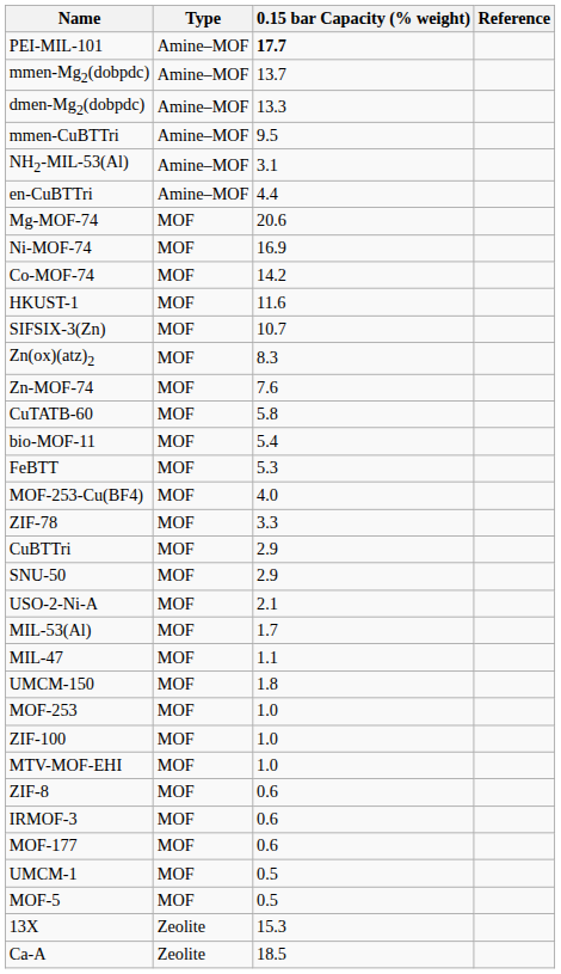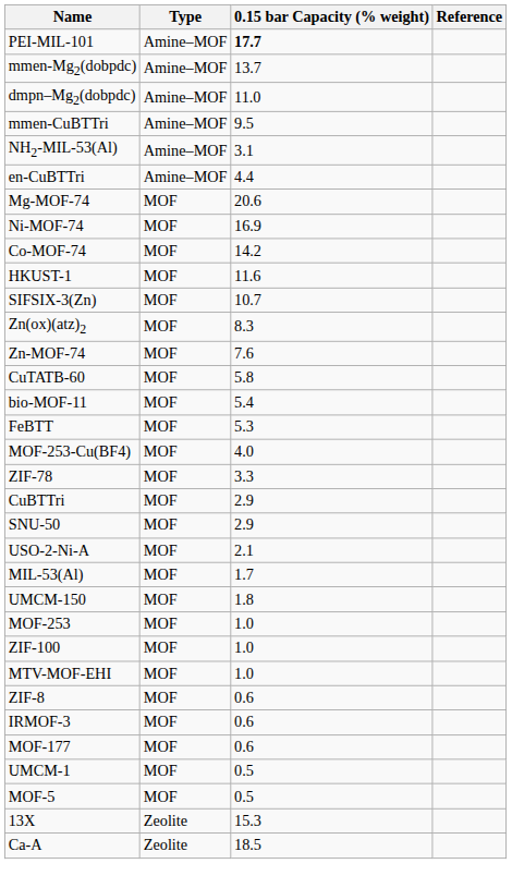- row: dmen-Mg2(dobpdc) | Amine–MOF | 13.3
+ row: dmpn–Mg2(dobpdc) | Amine–MOF | 11.0
- row: MIL-47 | MOF | 1.1
